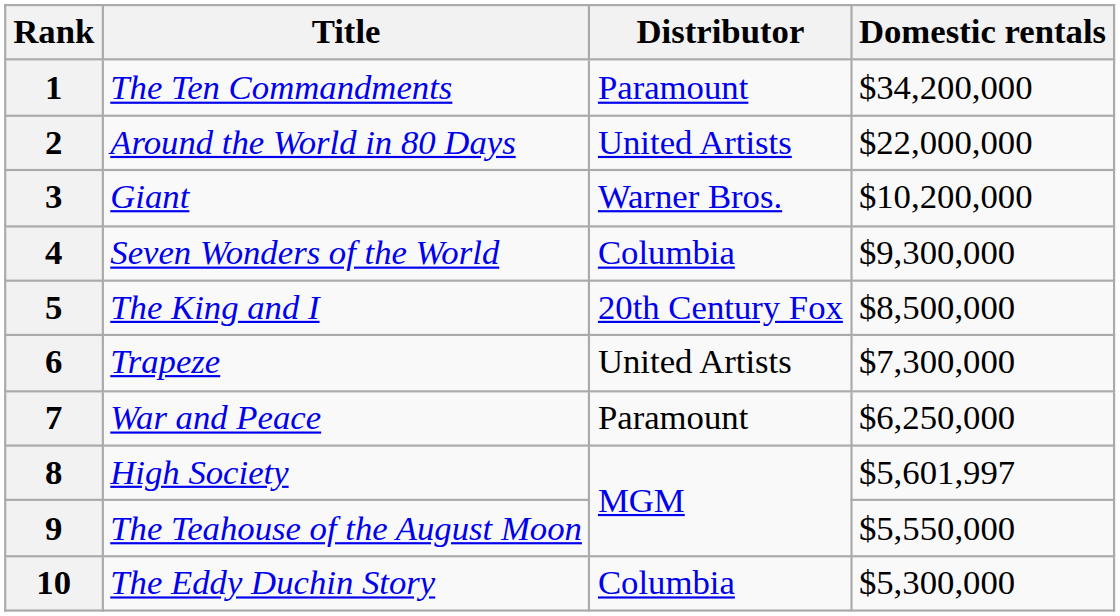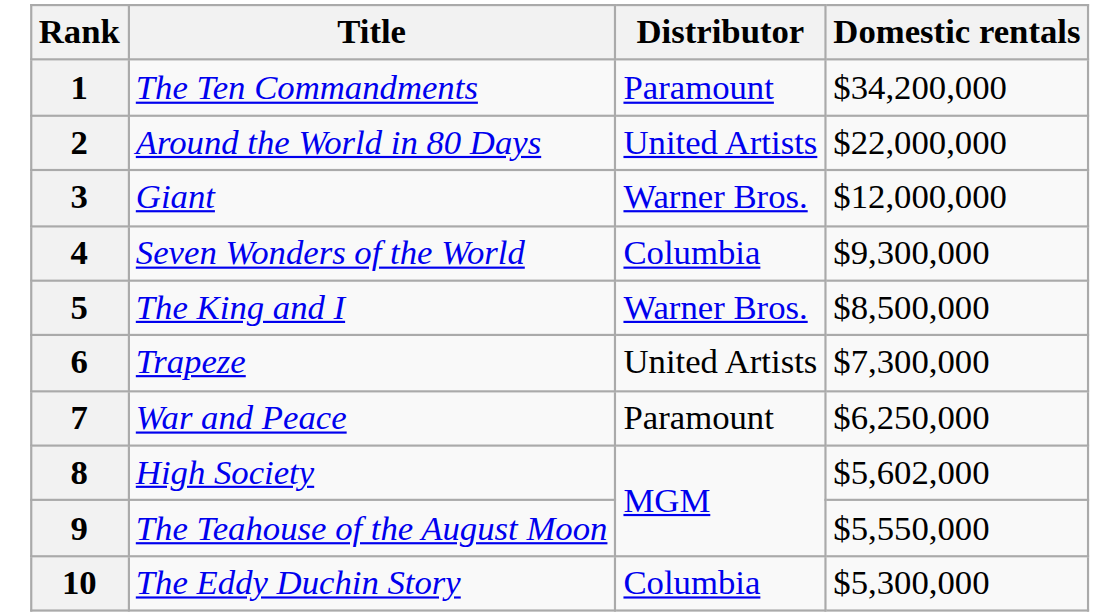3 | Domestic rentals: $10,200,000 -> $12,000,000
5 | Distributor: 20th Century Fox -> Warner Bros.
8 | Domestic rentals: $5,601,997 -> $5,602,000
